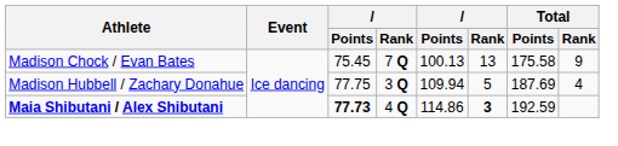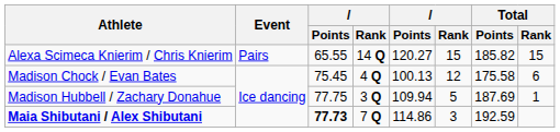+ row: Alexa Scimeca Knierim / Chris Knierim | Pairs | 65.55 | 14 Q | 120.27 | 15 | 185.82 | 15
Madison Chock / Evan Bates | column 4: 7 Q -> 4 Q
Madison Chock / Evan Bates | column 6: 13 -> 12
Madison Chock / Evan Bates | Total / Rank: 9 -> 6
Madison Hubbell / Zachary Donahue | Total / Rank: 4 -> 1
Maia Shibutani / Alex Shibutani | column 4: 4 Q -> 7 Q
Maia Shibutani / Alex Shibutani | column 6: bold -> normal
